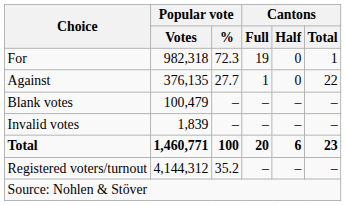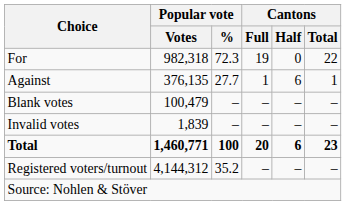For | Cantons / Total: 1 -> 22
Against | Cantons / Half: 0 -> 6
Against | Cantons / Total: 22 -> 1
